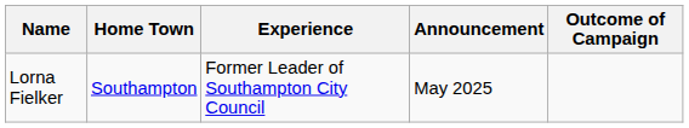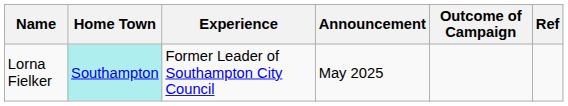+ column: Ref
Lorna Fielker | Home Town: no background -> paleturquoise background
